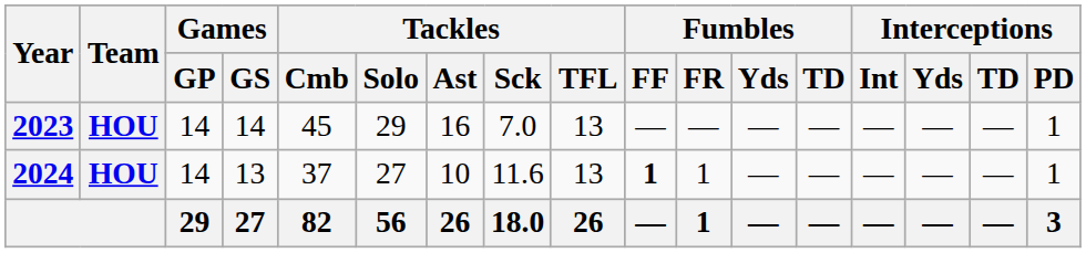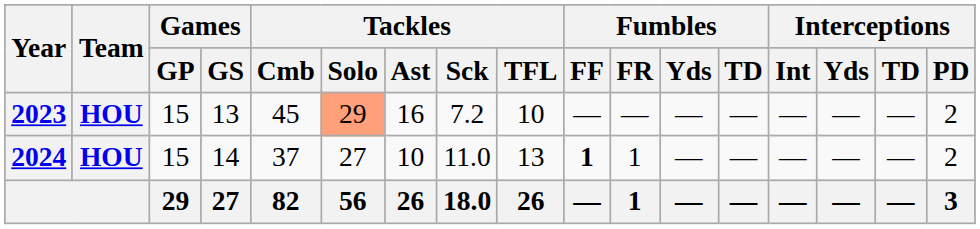2023 | Games / GP: 14 -> 15
2023 | Games / GS: 14 -> 13
2023 | Tackles / Solo: no background -> lightsalmon background
2023 | Tackles / Sck: 7.0 -> 7.2
2023 | Tackles / TFL: 13 -> 10
2023 | Interceptions / PD: 1 -> 2
2024 | Games / GP: 14 -> 15
2024 | Games / GS: 13 -> 14
2024 | Tackles / Sck: 11.6 -> 11.0
2024 | Interceptions / PD: 1 -> 2
